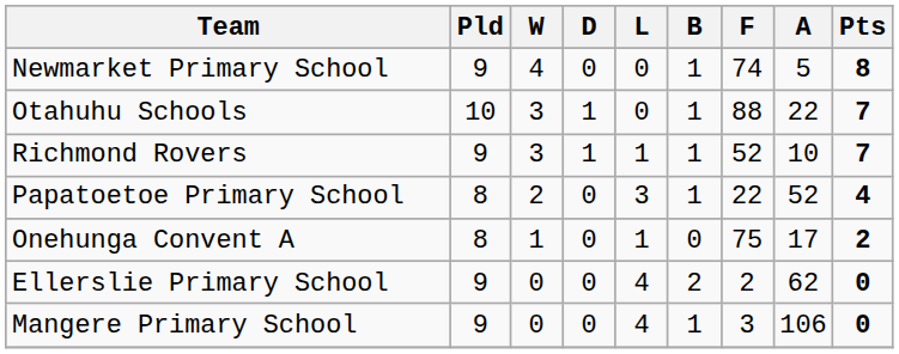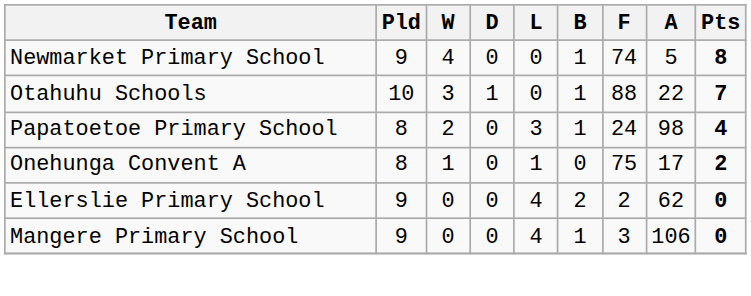- row: Richmond Rovers | 9 | 3 | 1 | 1 | 1 | 52 | 10 | 7
Papatoetoe Primary School | F: 22 -> 24
Papatoetoe Primary School | A: 52 -> 98
